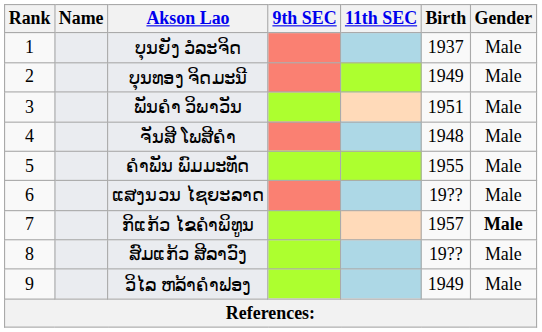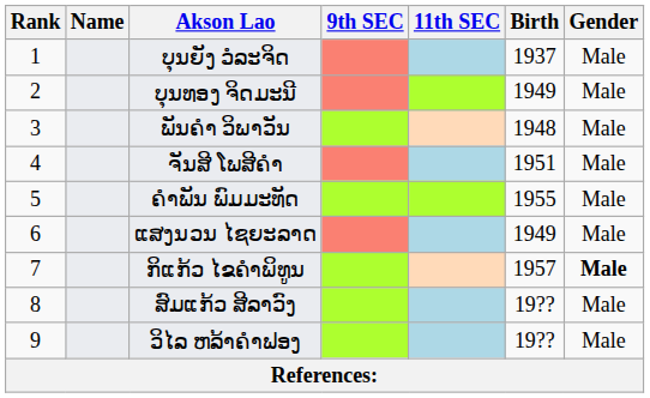ພັນຄຳ ວິພາວັນ | Birth: 1951 -> 1948
ຈັນສີ ໂພສີຄຳ | Birth: 1948 -> 1951
ແສງນວນ ໄຊຍະລາດ | Birth: 19?? -> 1949
ວິໄລ ຫລ້າຄຳຟອງ | Birth: 1949 -> 19??
